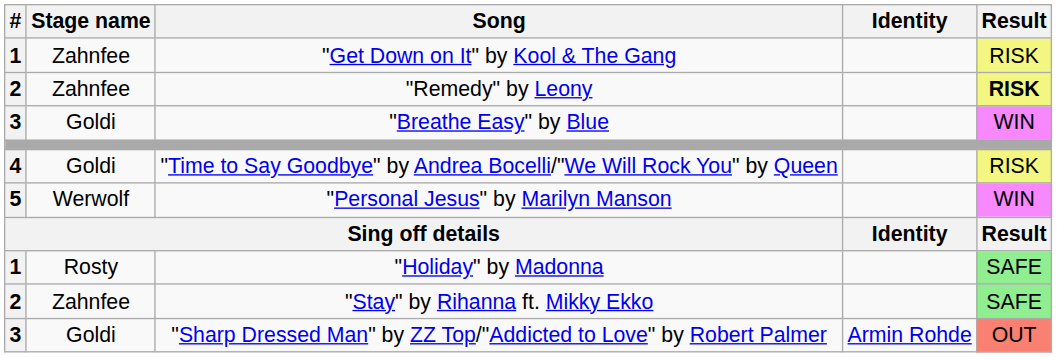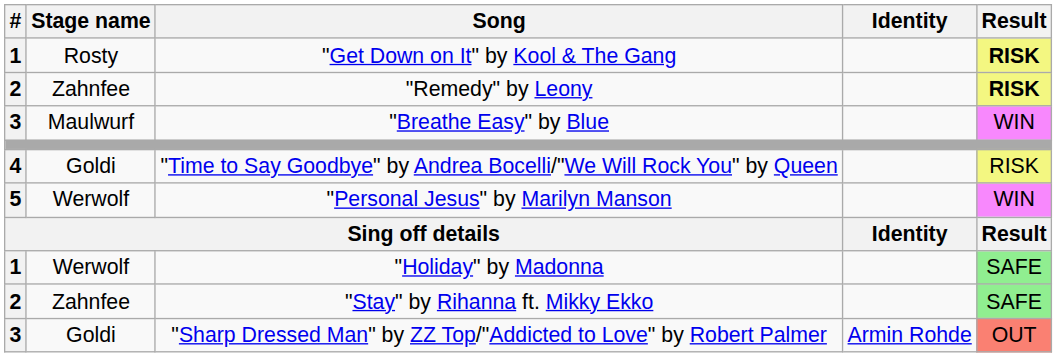"Get Down on It" by Kool & The Gang | Stage name: Zahnfee -> Rosty
"Get Down on It" by Kool & The Gang | Result: normal -> bold
"Breathe Easy" by Blue | Stage name: Goldi -> Maulwurf
"Holiday" by Madonna | Stage name: Rosty -> Werwolf
